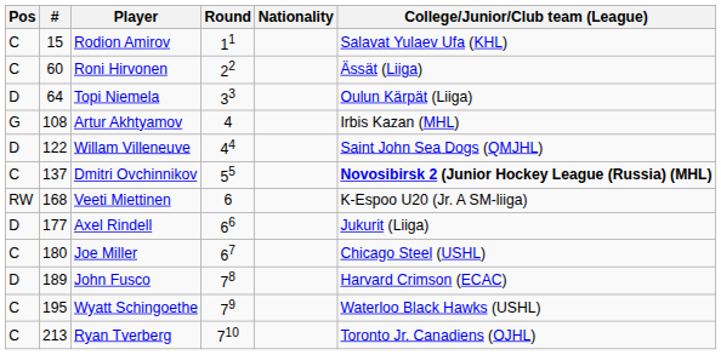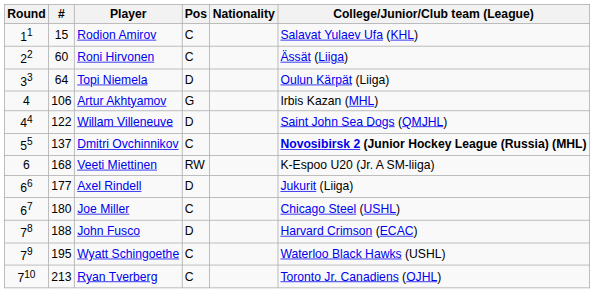columns swapped: Round <-> Pos
Artur Akhtyamov | #: 108 -> 106
John Fusco | #: 189 -> 188
